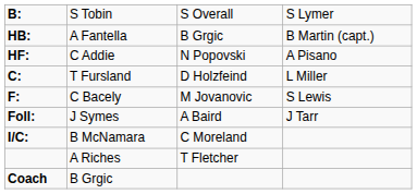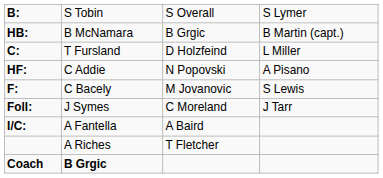HB: | column 2: A Fantella -> B McNamara
rows swapped: C: <-> HF:
Foll: | column 3: A Baird -> C Moreland
I/C: | column 2: B McNamara -> A Fantella
I/C: | column 3: C Moreland -> A Baird
Coach | column 2: normal -> bold
